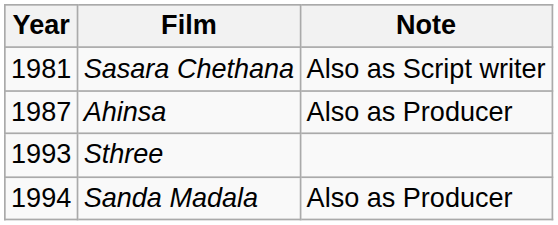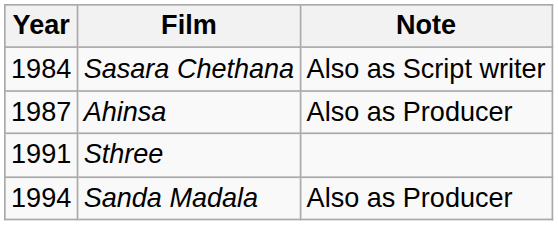Sasara Chethana | Year: 1981 -> 1984
Sthree | Year: 1993 -> 1991
